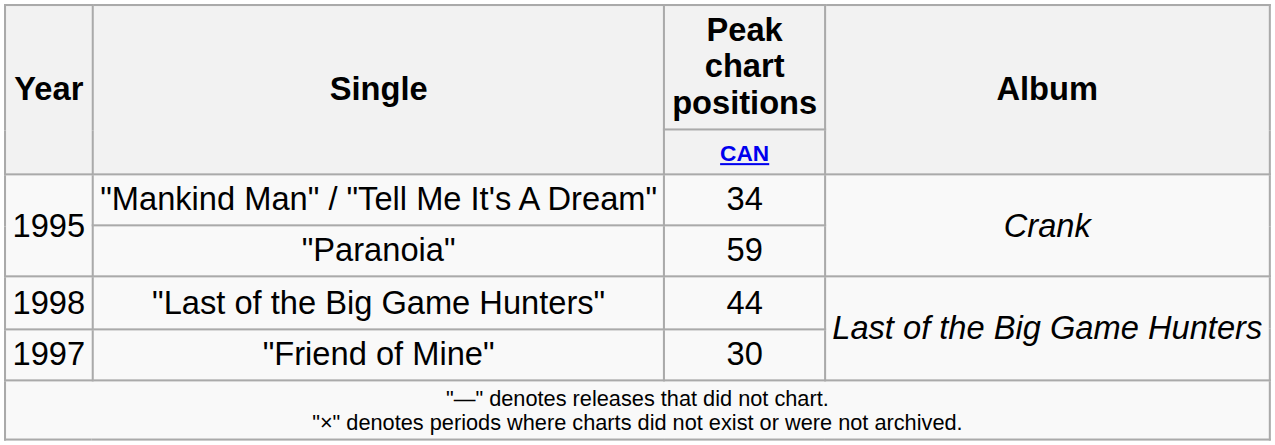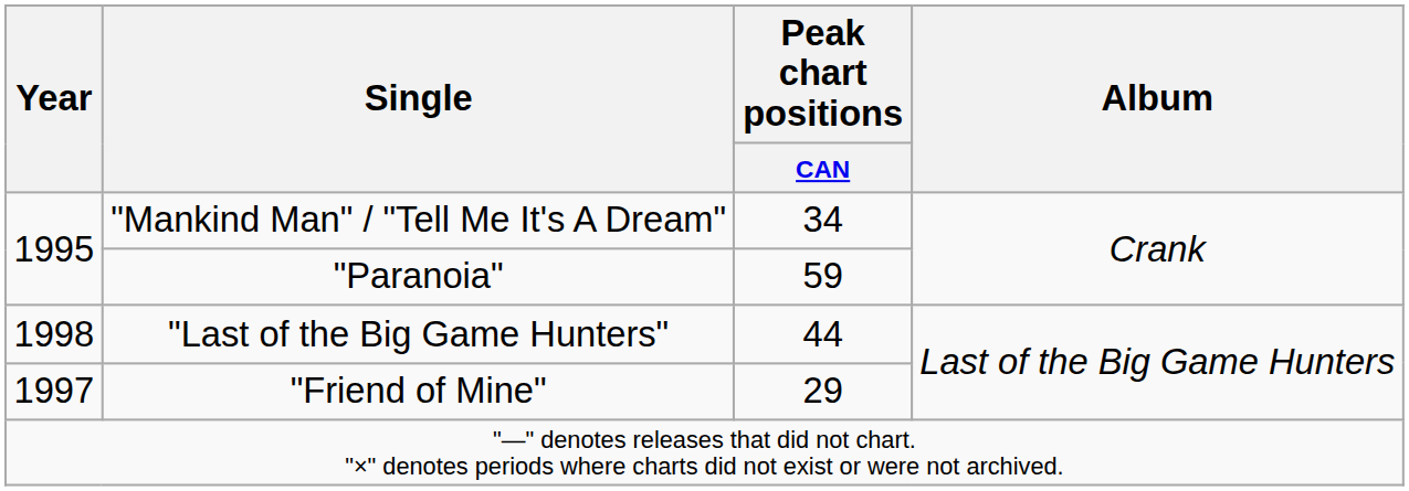"Friend of Mine" | Peak chart positions / CAN: 30 -> 29
